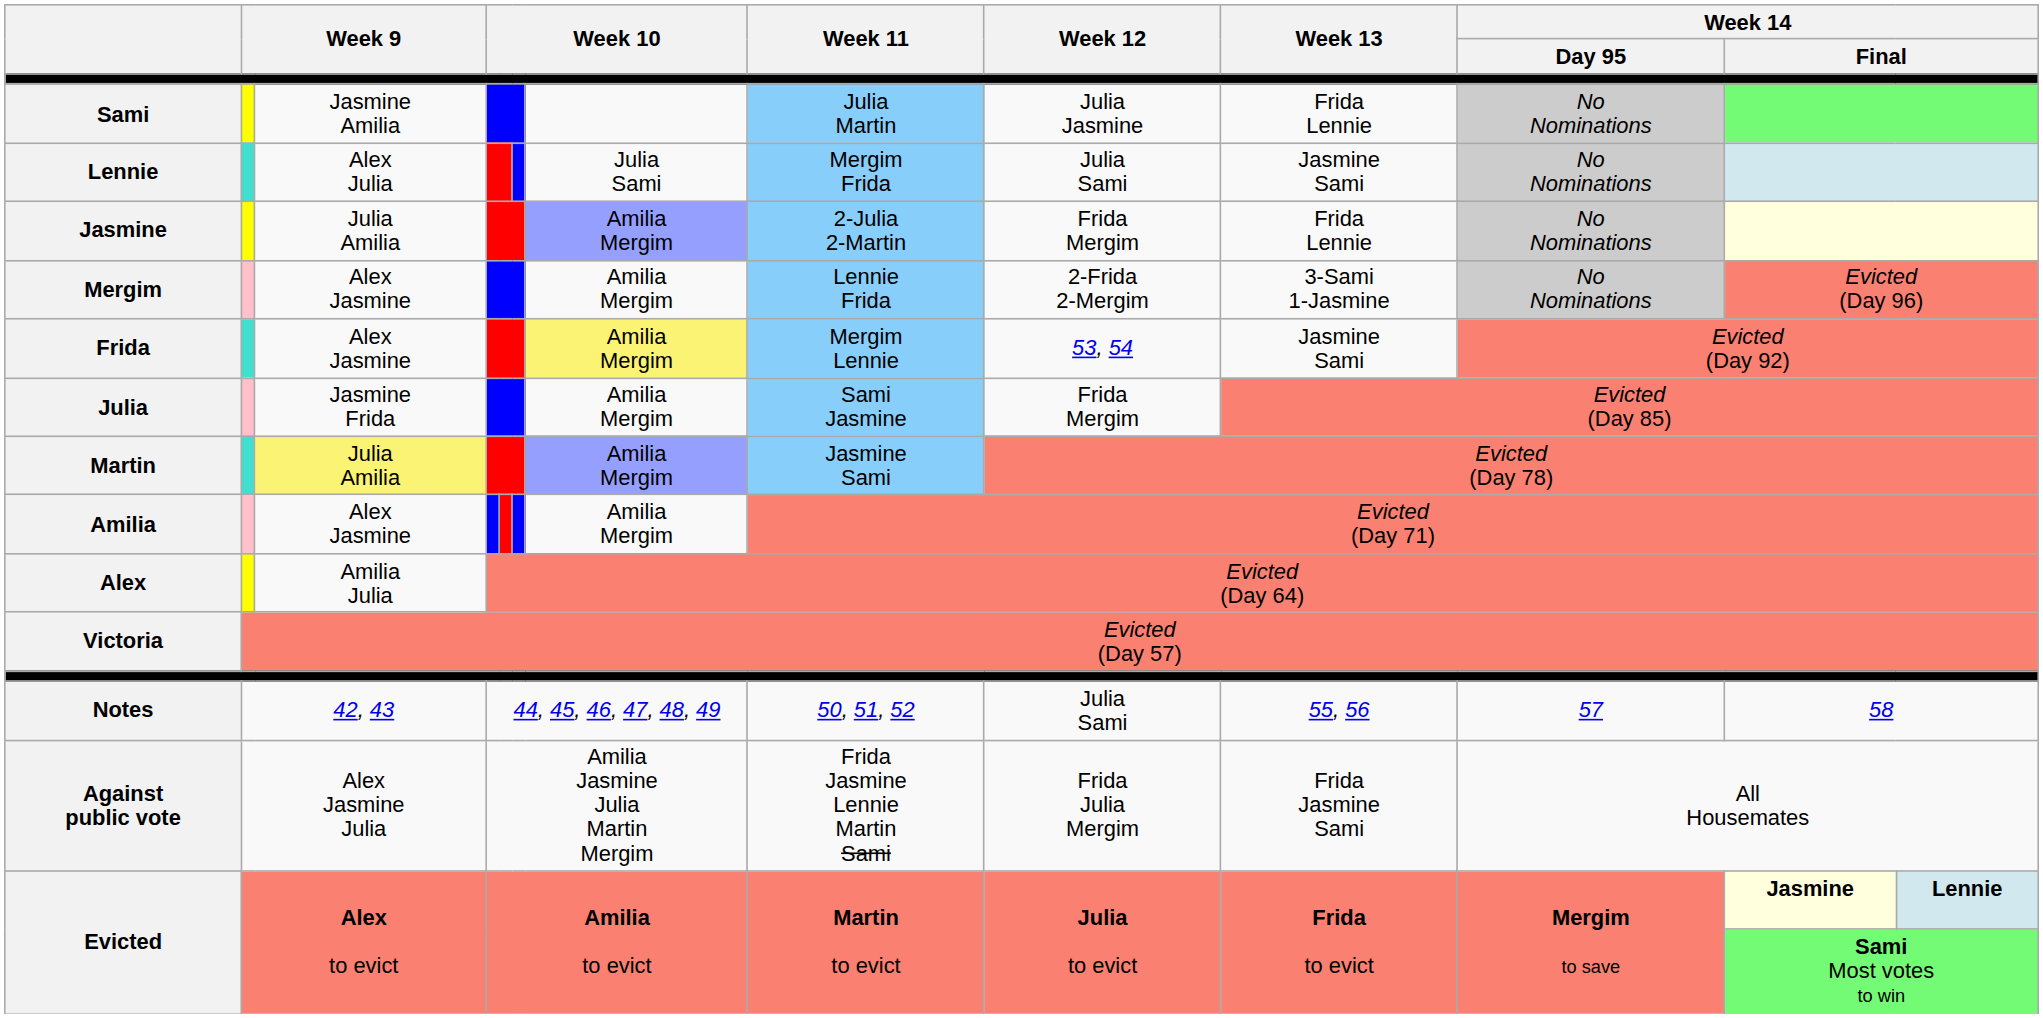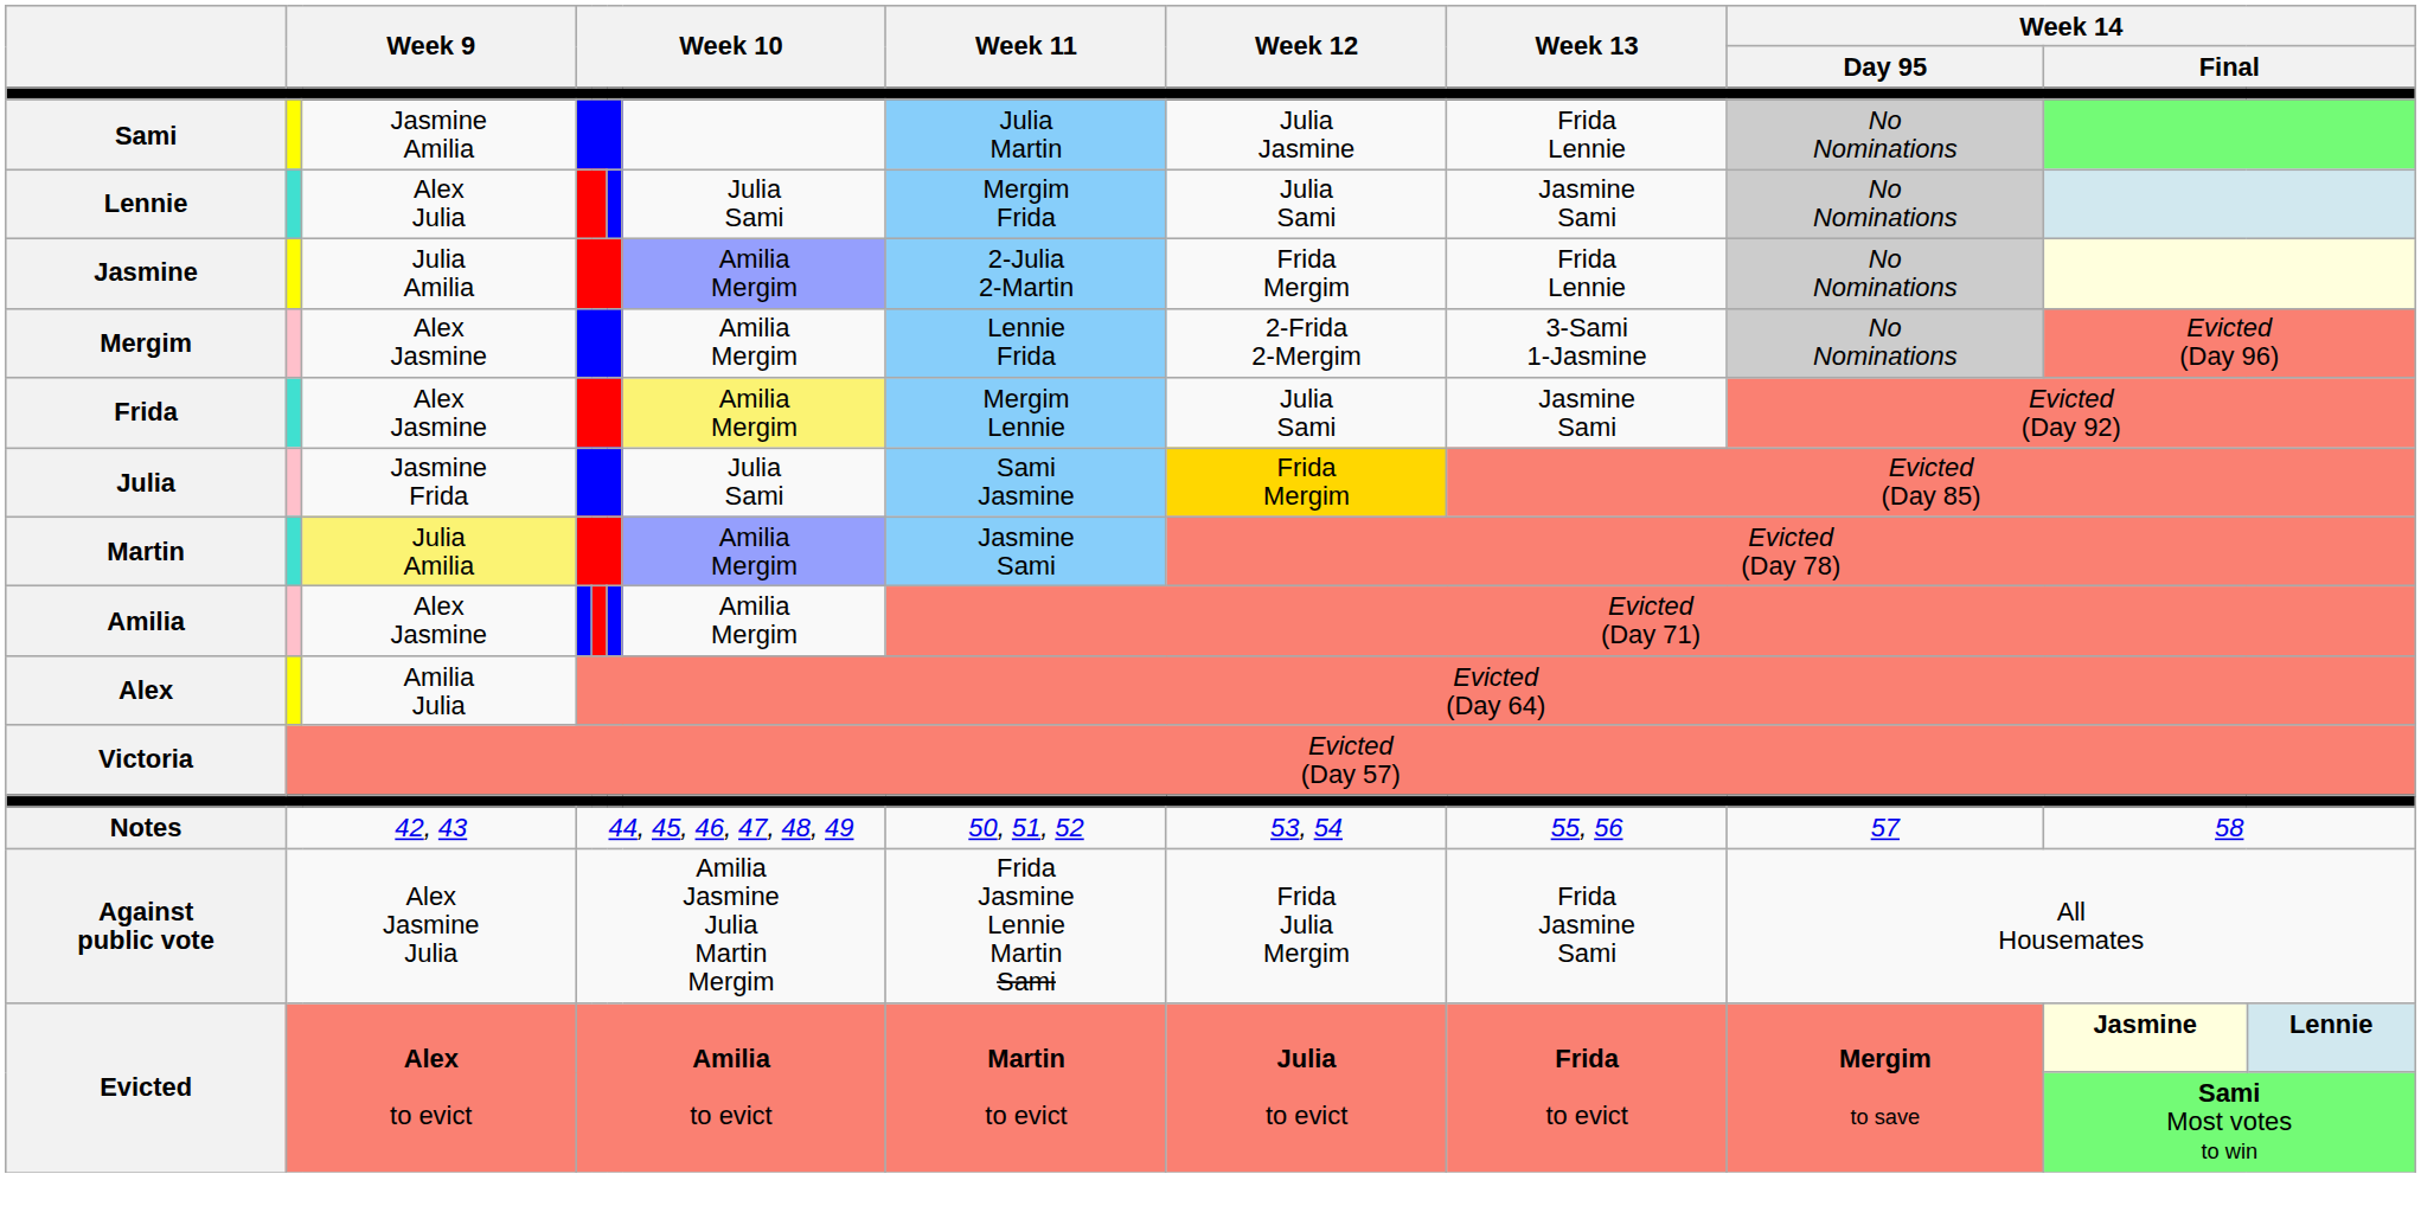Frida | Week 12: 53, 54 -> Julia Sami
Julia | column 7: Amilia Mergim -> Julia Sami
Julia | Week 12: no background -> gold background
Notes | Week 12: Julia Sami -> 53, 54
